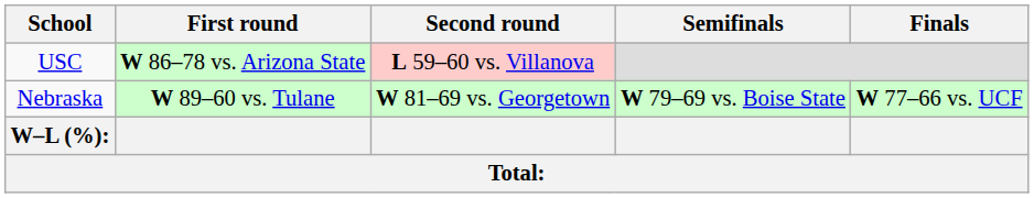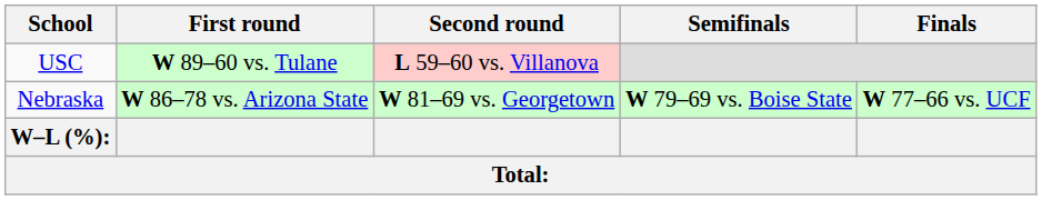USC | First round: W 86–78 vs. Arizona State -> W 89–60 vs. Tulane
Nebraska | First round: W 89–60 vs. Tulane -> W 86–78 vs. Arizona State
